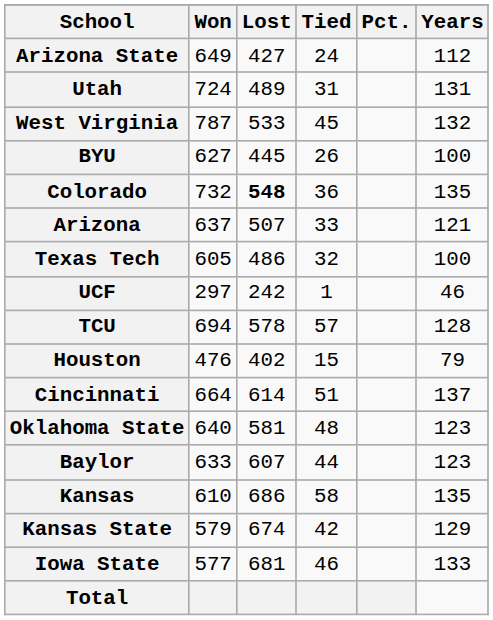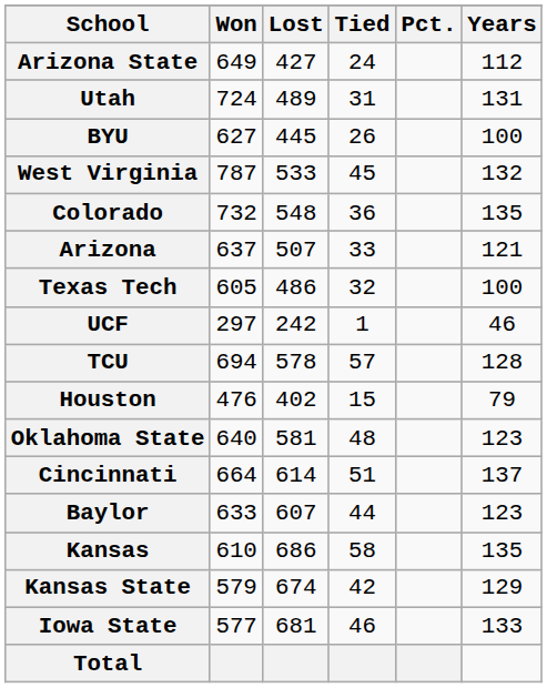rows swapped: West Virginia <-> BYU
Colorado | Lost: bold -> normal
rows swapped: Oklahoma State <-> Cincinnati
